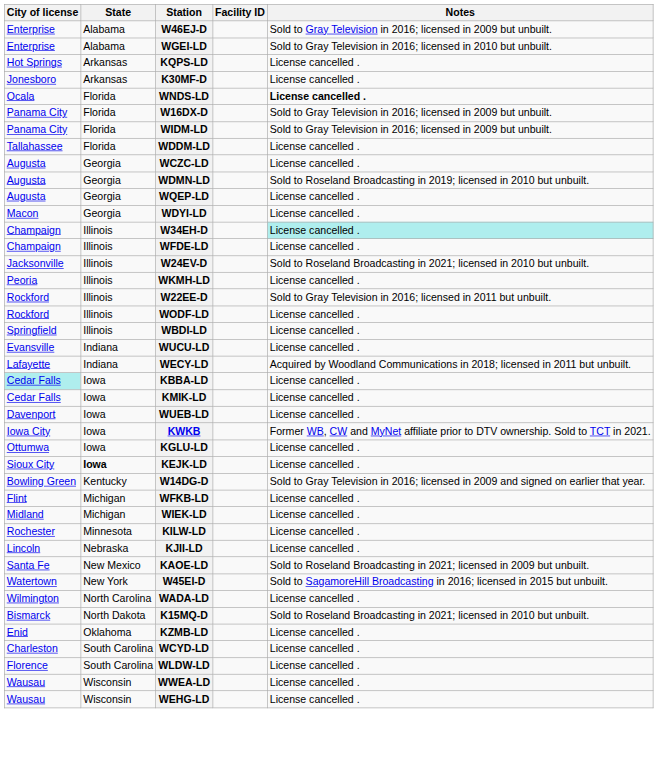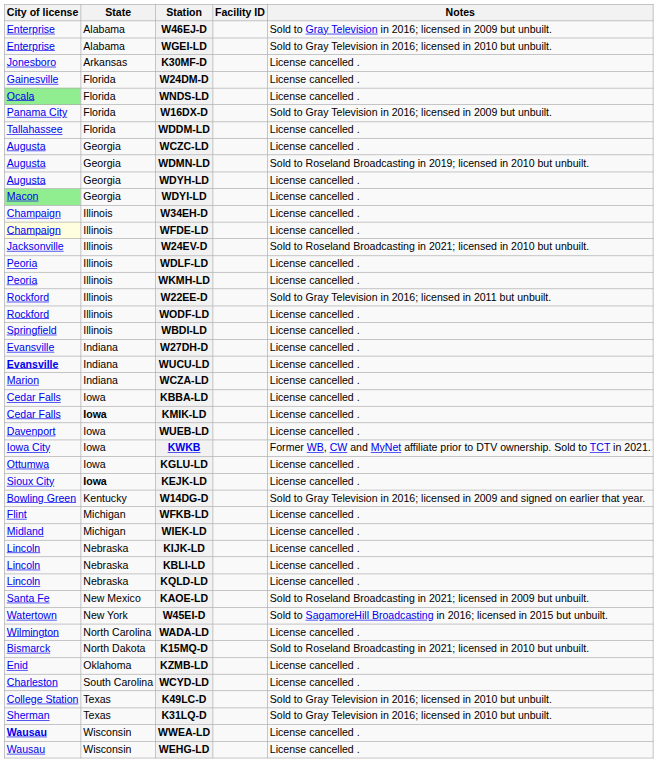- row: Hot Springs | Arkansas | KQPS-LD | License cancelled .
+ row: Gainesville | Florida | W24DM-D | License cancelled .
WNDS-LD | City of license: no background -> lightgreen background
WNDS-LD | Notes: bold -> normal
- row: Panama City | Florida | WIDM-LD | Sold to Gray Television in 2016; licensed in 2009 but unbuilt.
- row: Augusta | Georgia | WQEP-LD | License cancelled .
+ row: Augusta | Georgia | WDYH-LD | License cancelled .
WDYI-LD | City of license: no background -> lightgreen background
W34EH-D | Notes: paleturquoise background -> no background
WFDE-LD | City of license: no background -> lightyellow background
+ row: Peoria | Illinois | WDLF-LD | License cancelled .
+ row: Evansville | Indiana | W27DH-D | License cancelled .
WUCU-LD | City of license: normal -> bold
- row: Lafayette | Indiana | WECY-LD | Acquired by Woodland Communications in 2018; licensed in 2011 but unbuilt.
+ row: Marion | Indiana | WCZA-LD | License cancelled .
KBBA-LD | City of license: paleturquoise background -> no background
KMIK-LD | State: normal -> bold
- row: Rochester | Minnesota | KILW-LD | License cancelled .
- row: Lincoln | Nebraska | KJII-LD | License cancelled .
+ row: Lincoln | Nebraska | KIJK-LD | License cancelled .
+ row: Lincoln | Nebraska | KBLI-LD | License cancelled .
+ row: Lincoln | Nebraska | KQLD-LD | License cancelled .
- row: Florence | South Carolina | WLDW-LD | License cancelled .
+ row: College Station | Texas | K49LC-D | Sold to Gray Television in 2016; licensed in 2010 but unbuilt.
+ row: Sherman | Texas | K31LQ-D | Sold to Gray Television in 2016; licensed in 2010 but unbuilt.
WWEA-LD | City of license: normal -> bold
